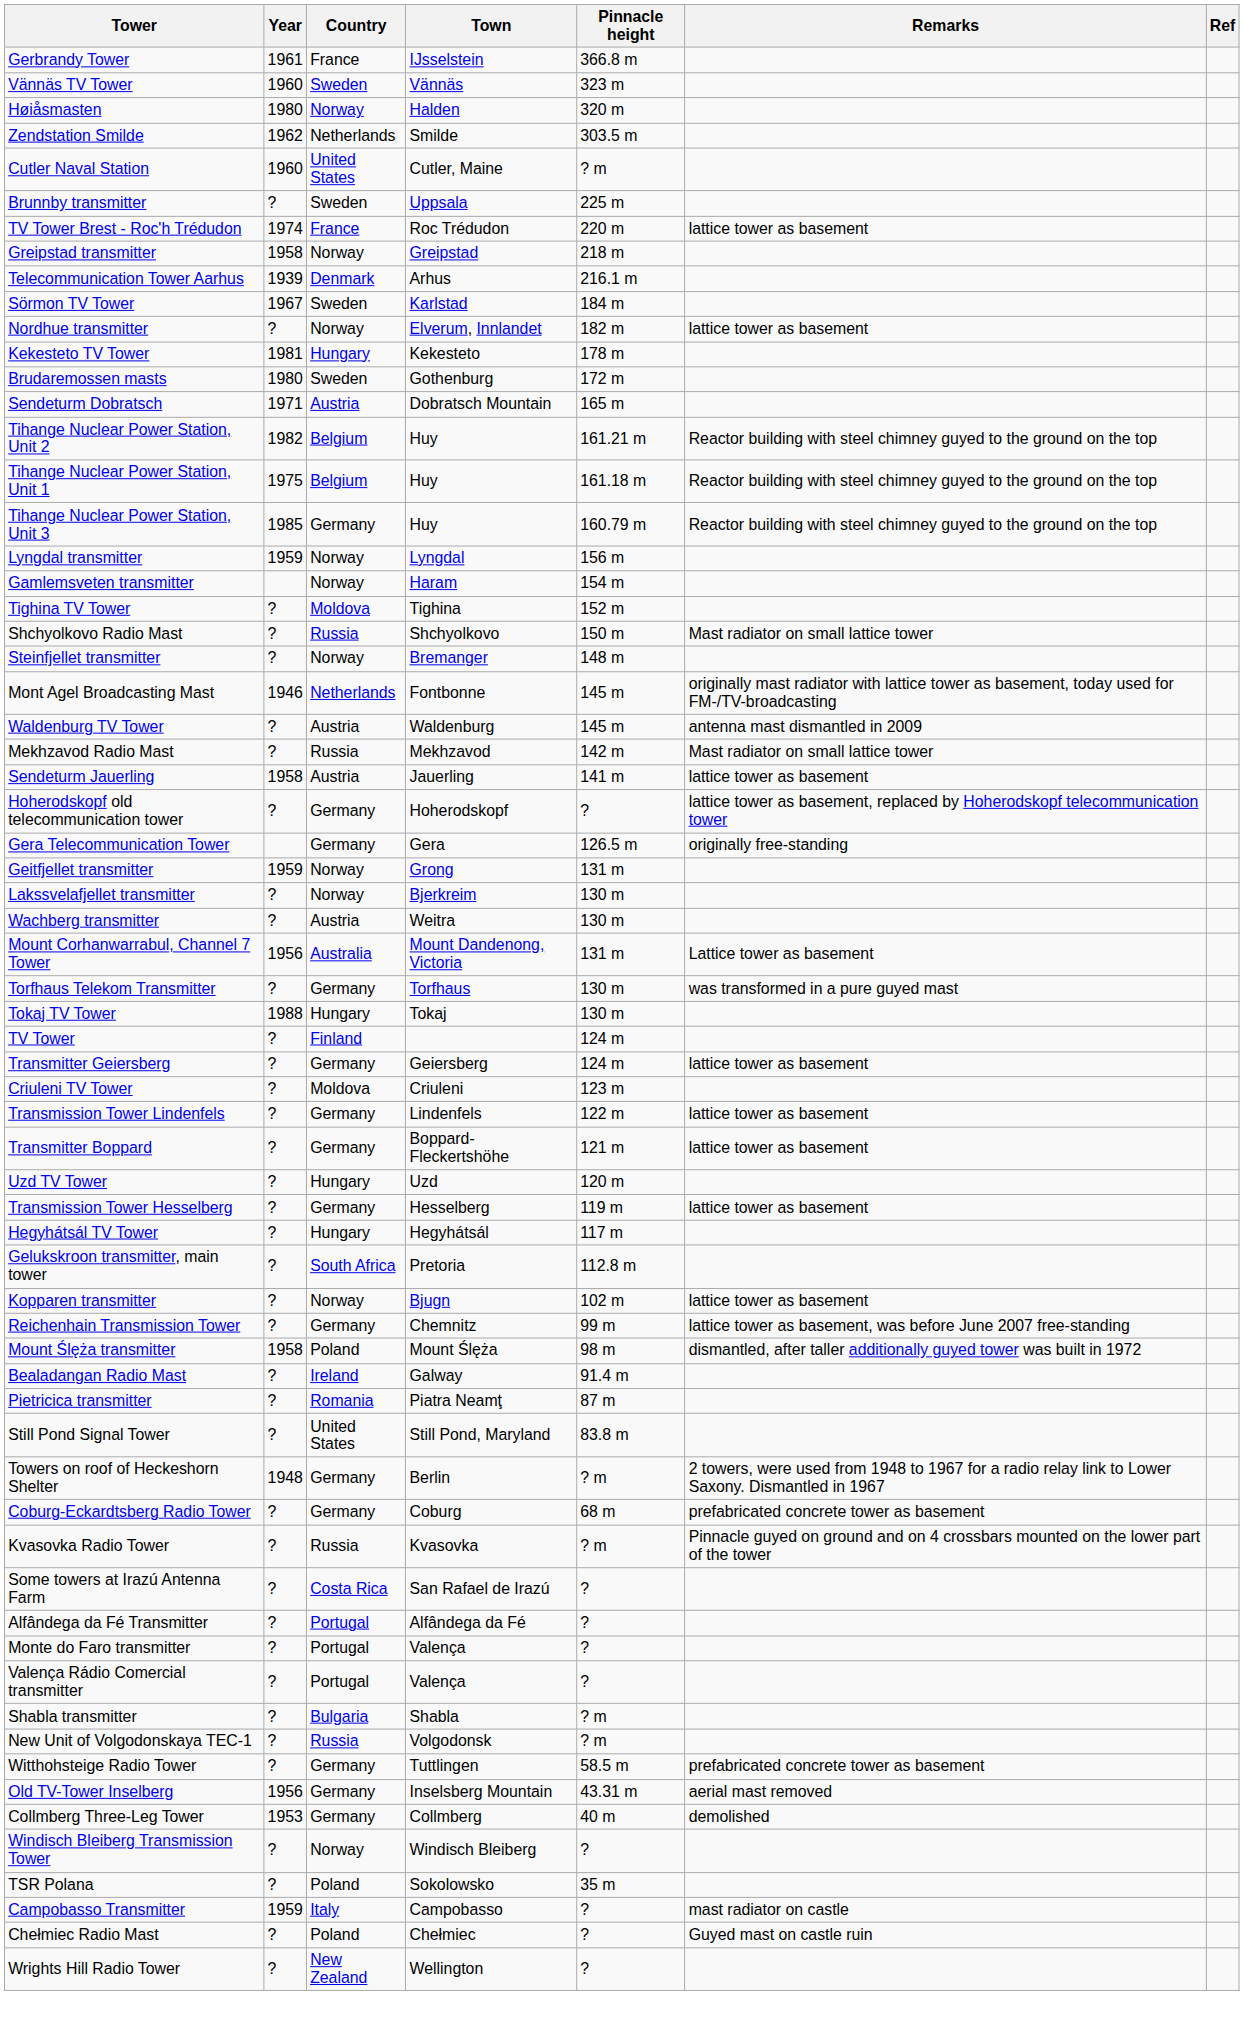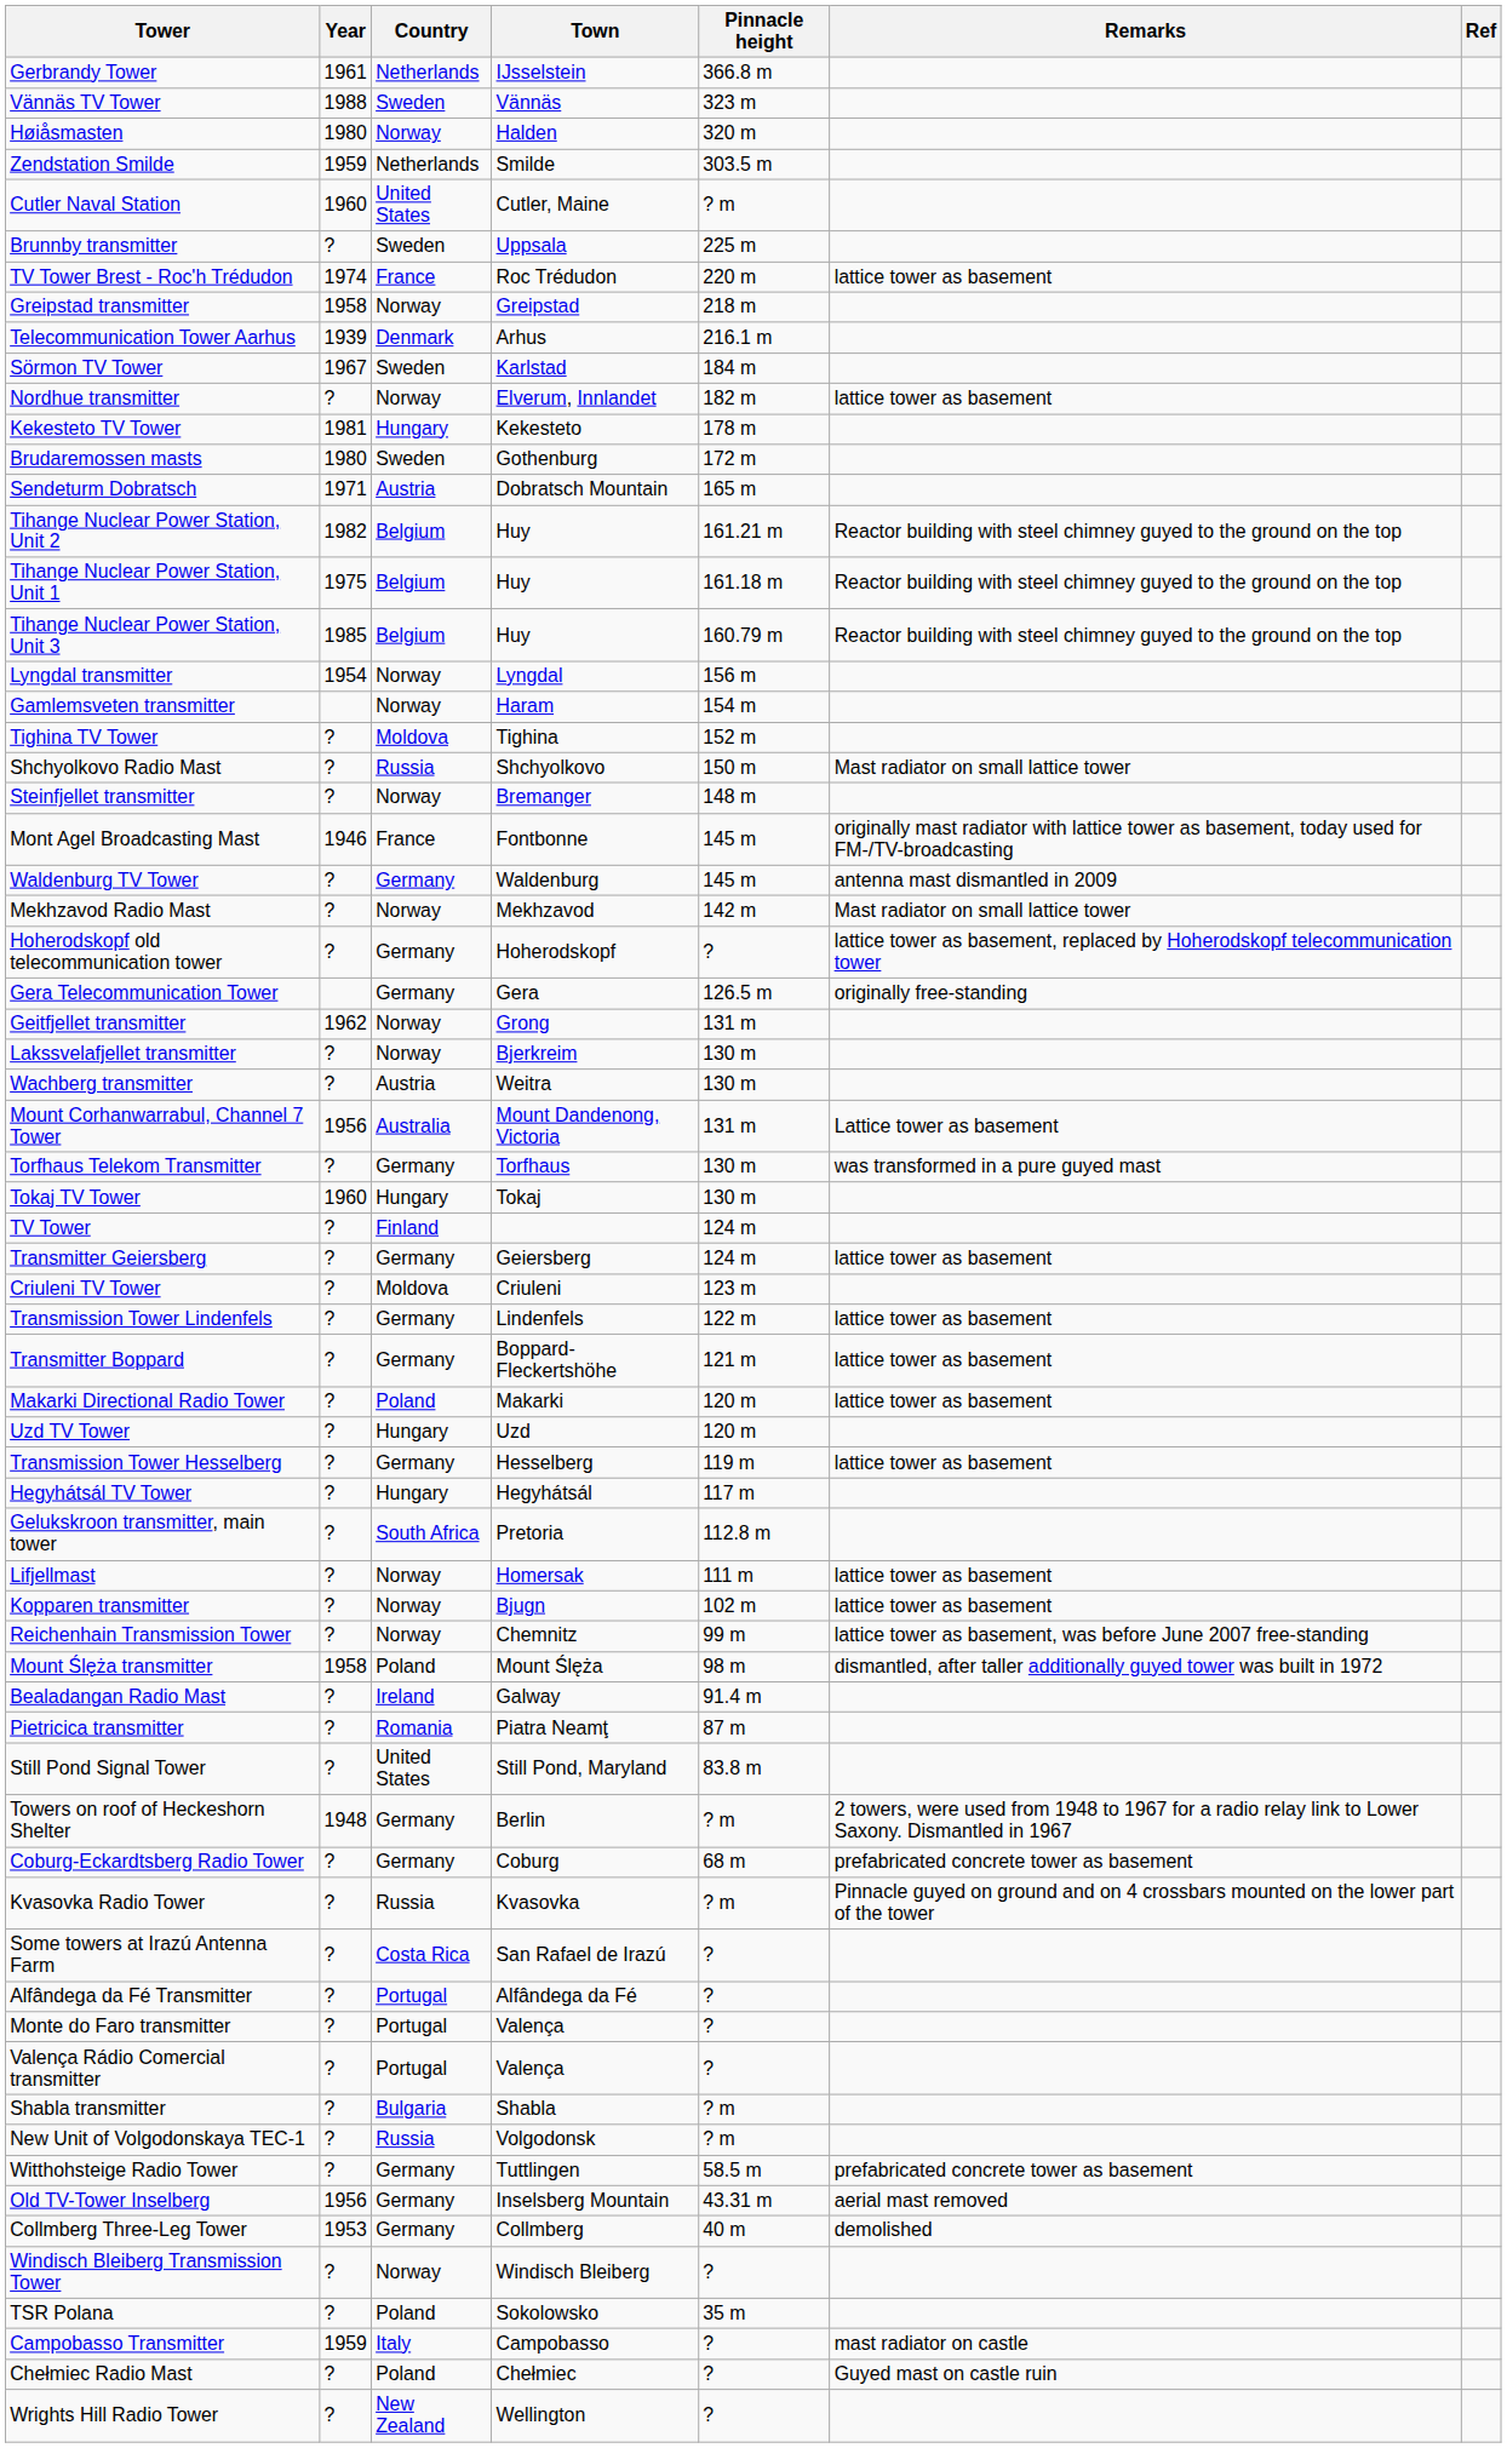Gerbrandy Tower | Country: France -> Netherlands
Vännäs TV Tower | Year: 1960 -> 1988
Zendstation Smilde | Year: 1962 -> 1959
Tihange Nuclear Power Station, Unit 3 | Country: Germany -> Belgium
Lyngdal transmitter | Year: 1959 -> 1954
Mont Agel Broadcasting Mast | Country: Netherlands -> France
Waldenburg TV Tower | Country: Austria -> Germany
Mekhzavod Radio Mast | Country: Russia -> Norway
- row: Sendeturm Jauerling | 1958 | Austria | Jauerling | 141 m | lattice tower as basement
Geitfjellet transmitter | Year: 1959 -> 1962
Tokaj TV Tower | Year: 1988 -> 1960
+ row: Makarki Directional Radio Tower | ? | Poland | Makarki | 120 m | lattice tower as basement
+ row: Lifjellmast | ? | Norway | Homersak | 111 m | lattice tower as basement
Reichenhain Transmission Tower | Country: Germany -> Norway
